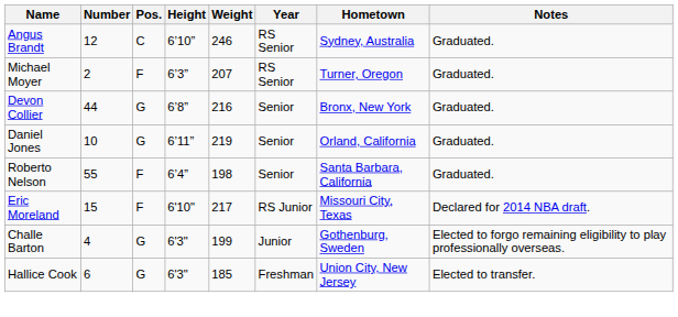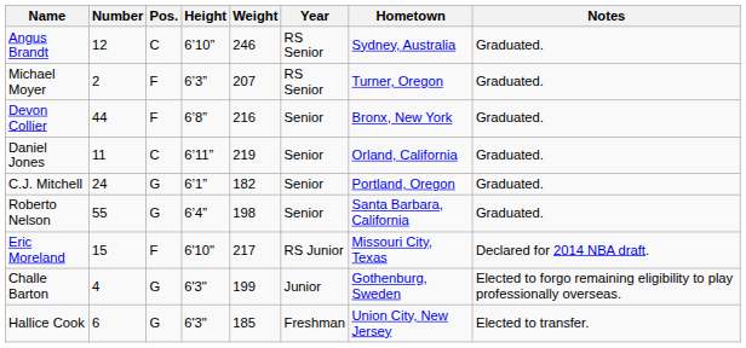Devon Collier | Pos.: G -> F
Daniel Jones | Number: 10 -> 11
Daniel Jones | Pos.: G -> C
+ row: C.J. Mitchell | 24 | G | 6’1” | 182 | Senior | Portland, Oregon | Graduated.
Roberto Nelson | Pos.: F -> G
